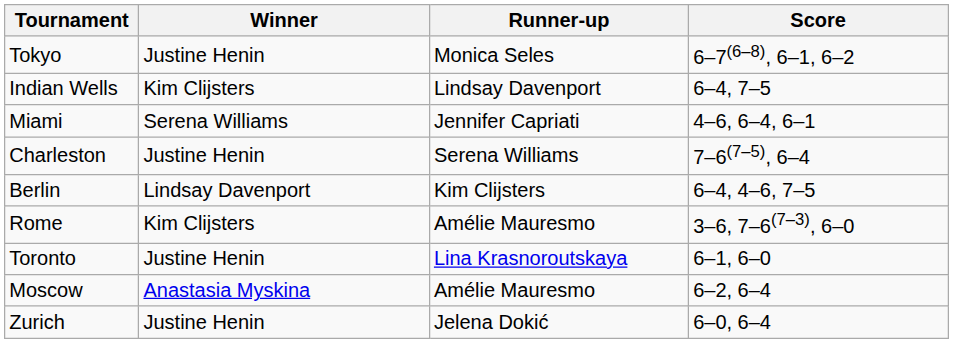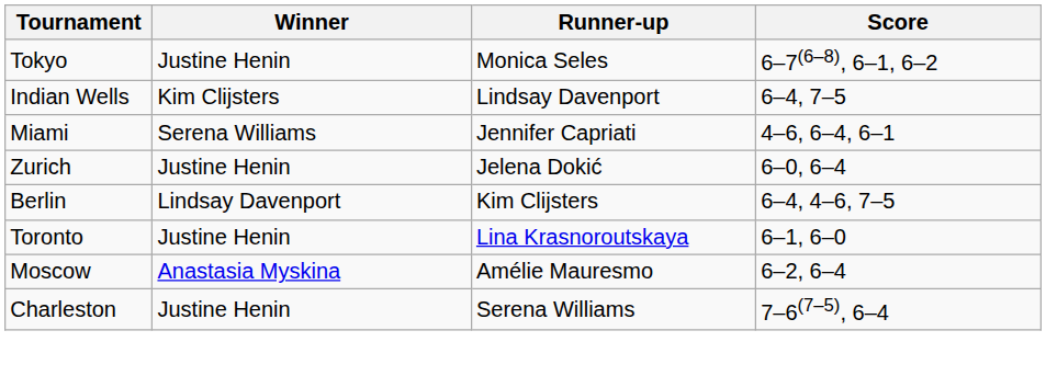rows swapped: Charleston <-> Zurich
- row: Rome | Kim Clijsters | Amélie Mauresmo | 3–6, 7–6(7–3), 6–0
